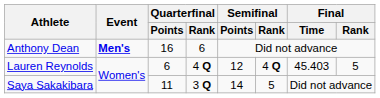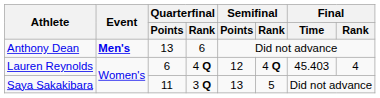Anthony Dean | Quarterfinal / Points: 16 -> 13
Lauren Reynolds | Final / Rank: 5 -> 4
Saya Sakakibara | Semifinal / Points: 14 -> 13
